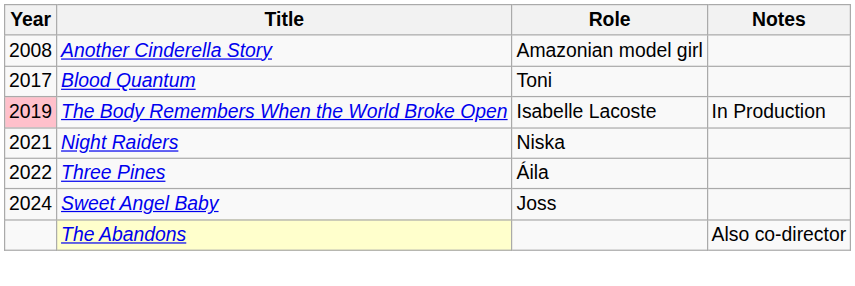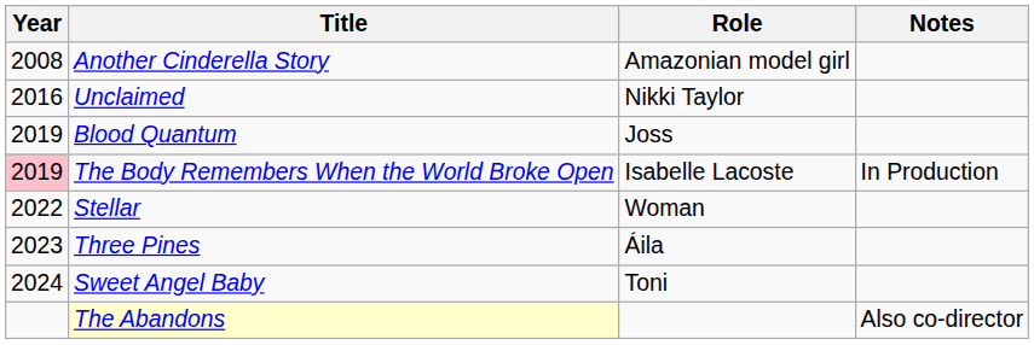+ row: 2016 | Unclaimed | Nikki Taylor
Blood Quantum | Year: 2017 -> 2019
Blood Quantum | Role: Toni -> Joss
- row: 2021 | Night Raiders | Niska
+ row: 2022 | Stellar | Woman
Three Pines | Year: 2022 -> 2023
Sweet Angel Baby | Role: Joss -> Toni
